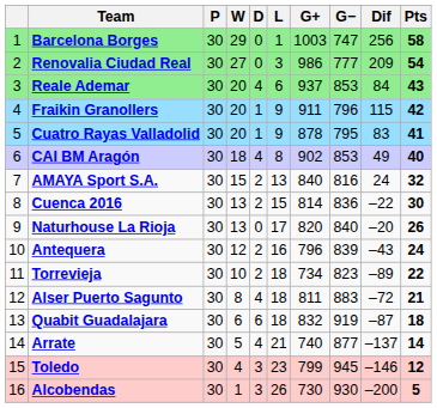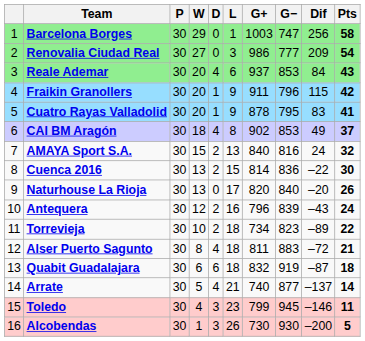CAI BM Aragón | Pts: 40 -> 37
Toledo | Pts: 12 -> 11
